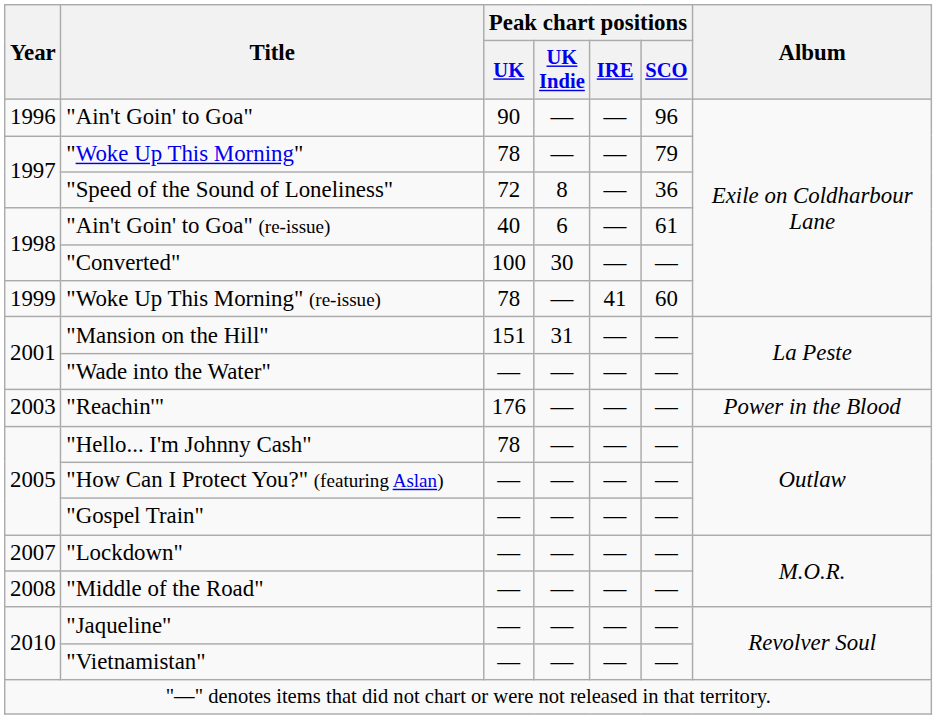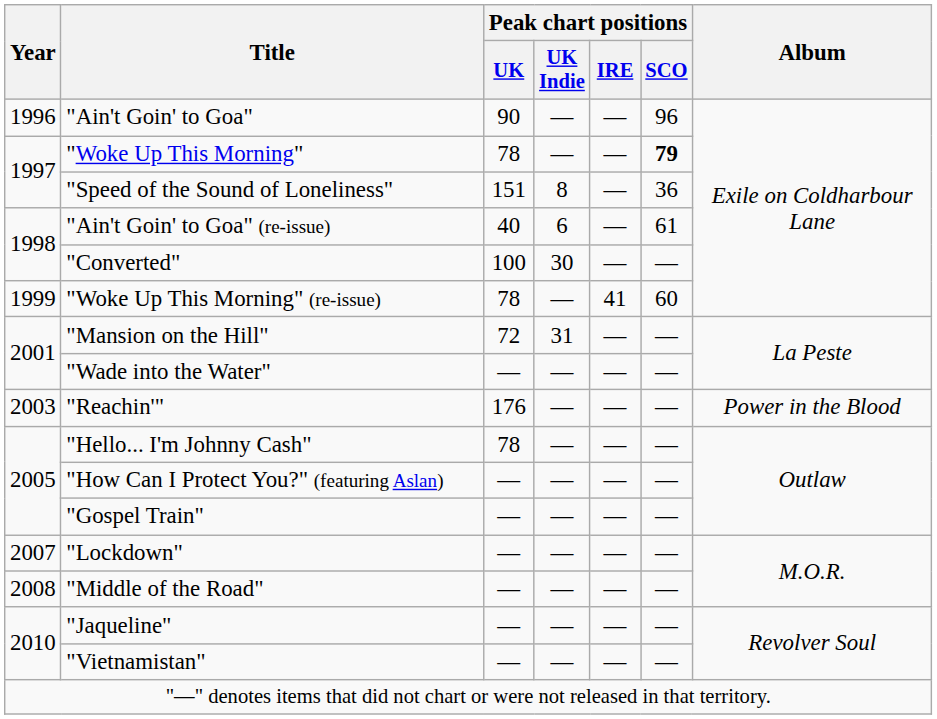"Woke Up This Morning" | Peak chart positions / SCO: normal -> bold
"Speed of the Sound of Loneliness" | Peak chart positions / UK: 72 -> 151
"Mansion on the Hill" | Peak chart positions / UK: 151 -> 72
